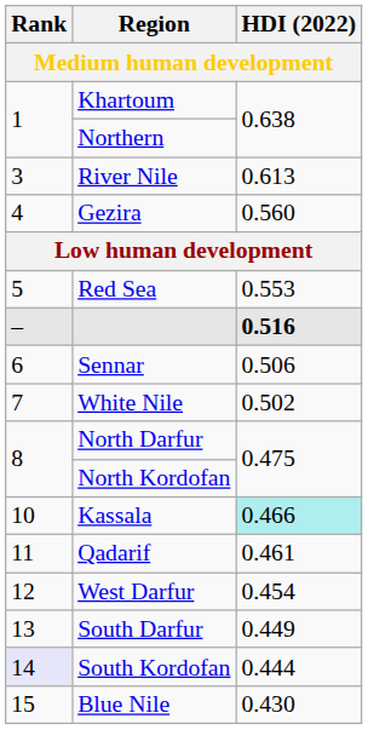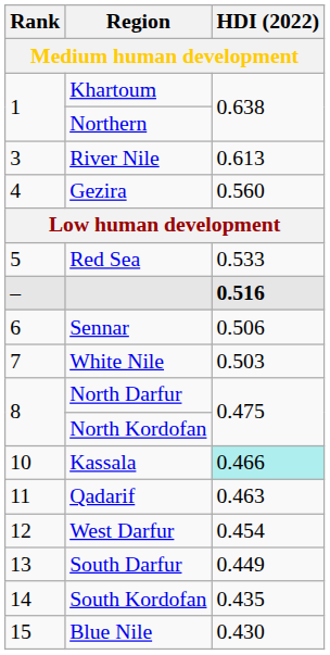Red Sea | HDI (2022): 0.553 -> 0.533
White Nile | HDI (2022): 0.502 -> 0.503
Qadarif | HDI (2022): 0.461 -> 0.463
South Kordofan | Rank: lavender background -> no background
South Kordofan | HDI (2022): 0.444 -> 0.435
